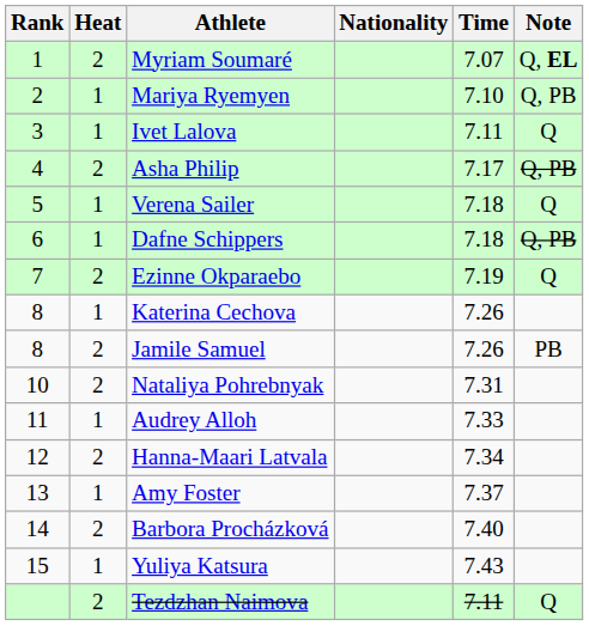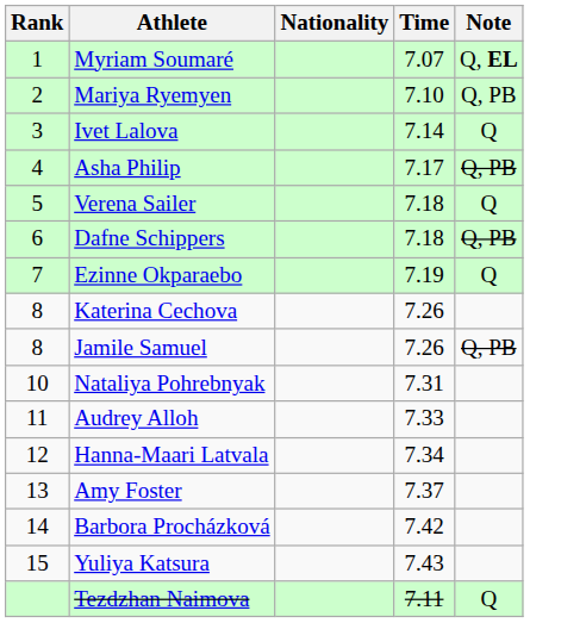- column: Heat | 2 | 1 | 1 | 2 | 1 | 1 | 2 | 1 | 2 | 2 | 1 | 2 | 1 | 2 | 1 | 2
Ivet Lalova | Time: 7.11 -> 7.14
Jamile Samuel | Note: PB -> Q, PB
Barbora Procházková | Time: 7.40 -> 7.42
